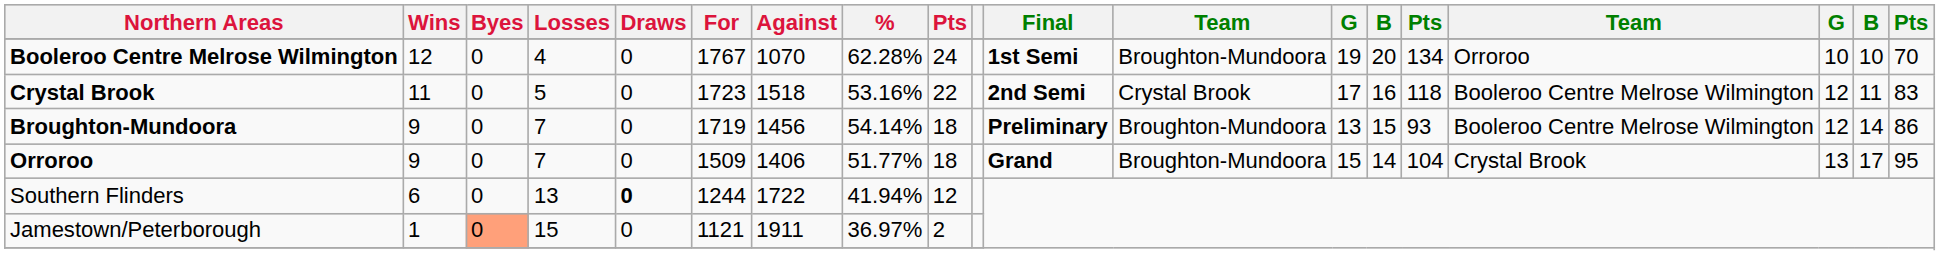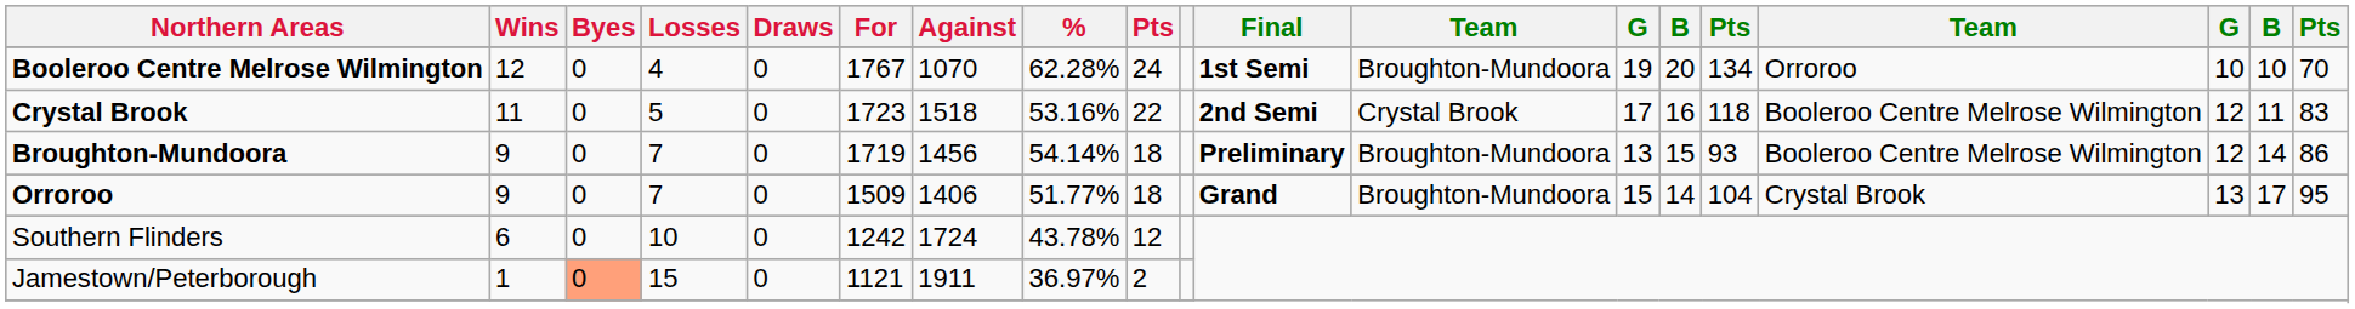Southern Flinders | Losses: 13 -> 10
Southern Flinders | Draws: bold -> normal
Southern Flinders | For: 1244 -> 1242
Southern Flinders | Against: 1722 -> 1724
Southern Flinders | %: 41.94% -> 43.78%
